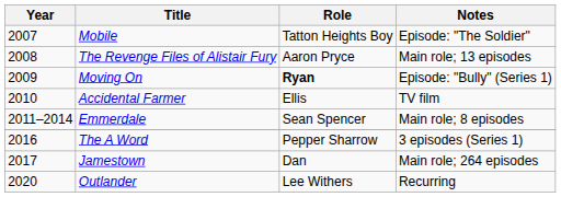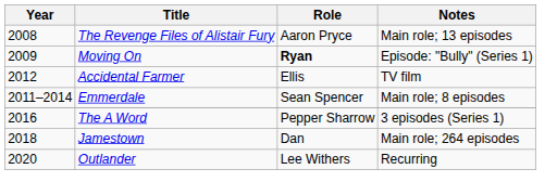- row: 2007 | Mobile | Tatton Heights Boy | Episode: "The Soldier"
Accidental Farmer | Year: 2010 -> 2012
Jamestown | Year: 2017 -> 2018
